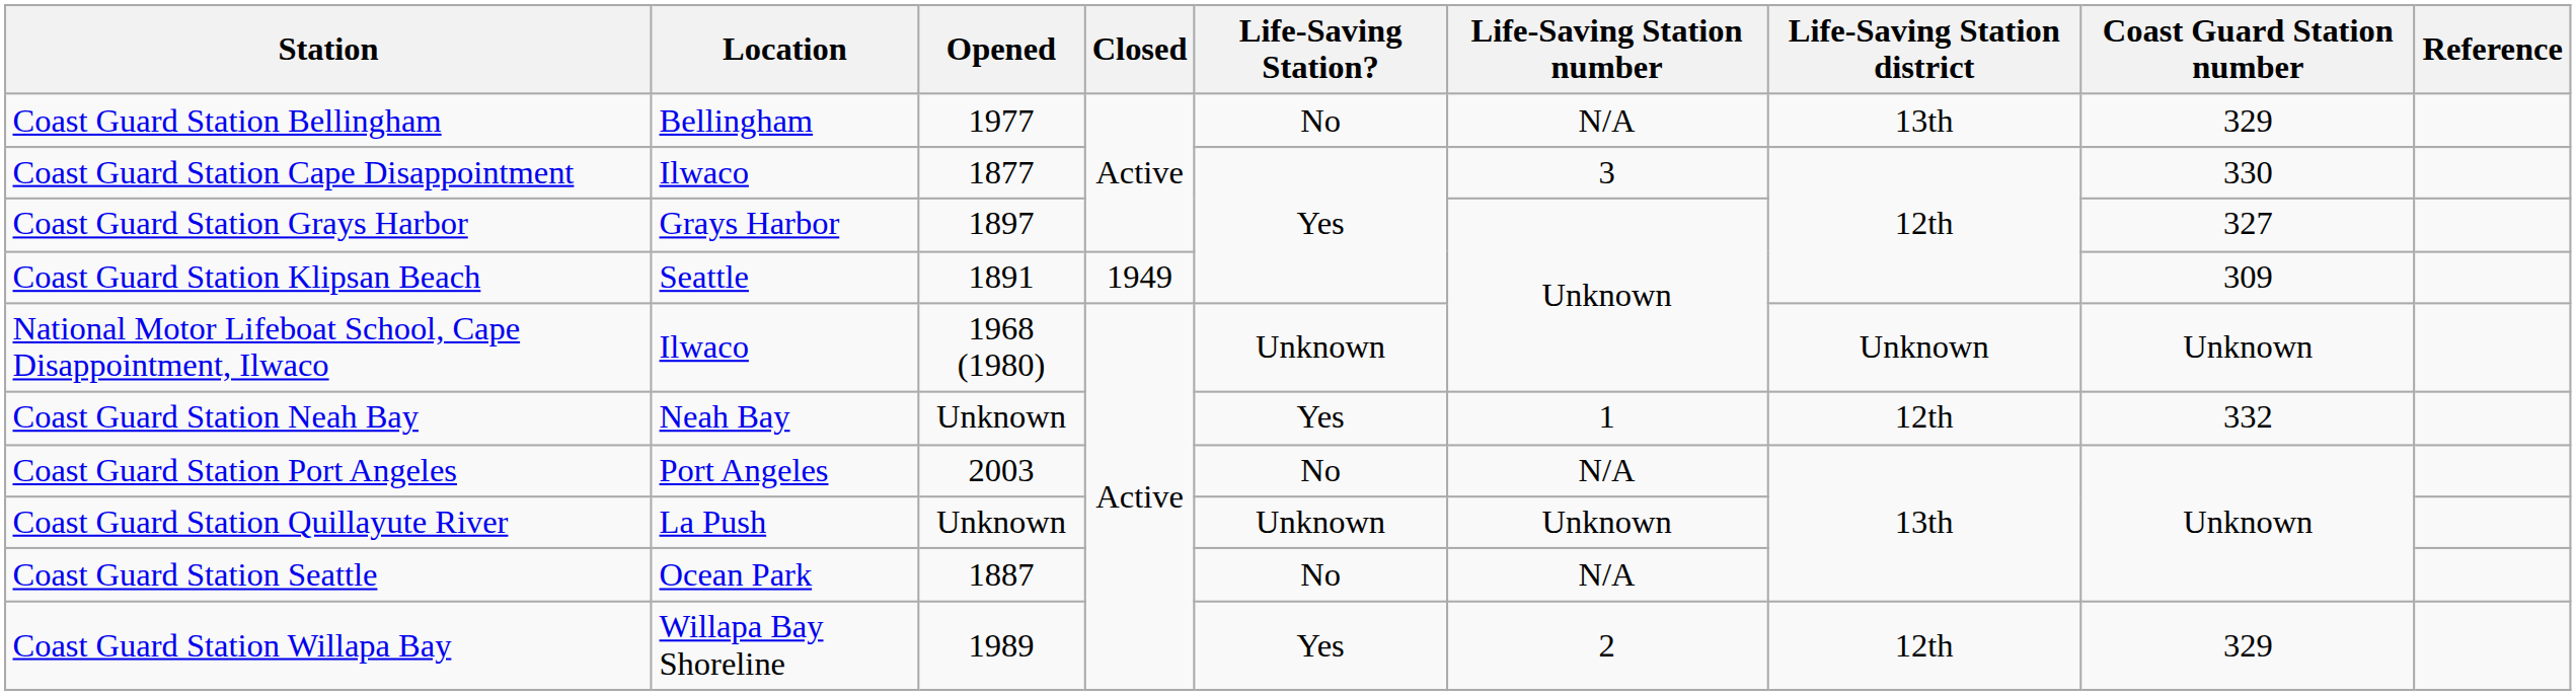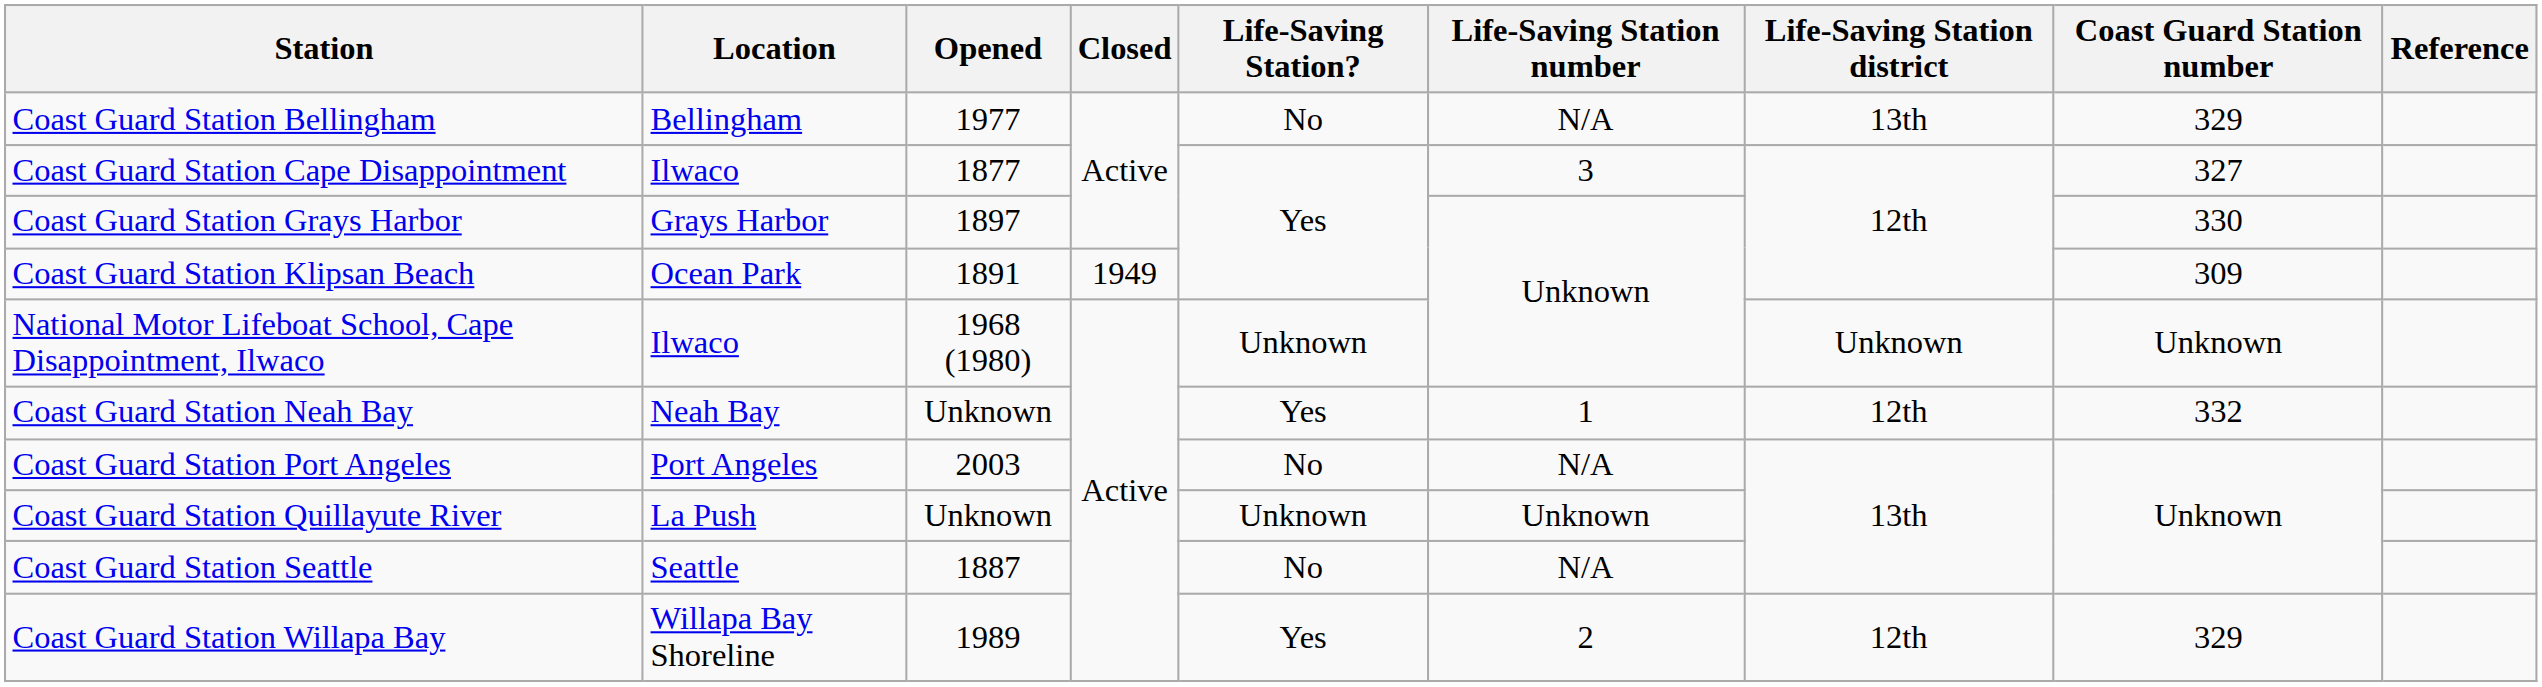Coast Guard Station Cape Disappointment | Coast Guard Station number: 330 -> 327
Coast Guard Station Grays Harbor | Coast Guard Station number: 327 -> 330
Coast Guard Station Klipsan Beach | Location: Seattle -> Ocean Park
Coast Guard Station Seattle | Location: Ocean Park -> Seattle
